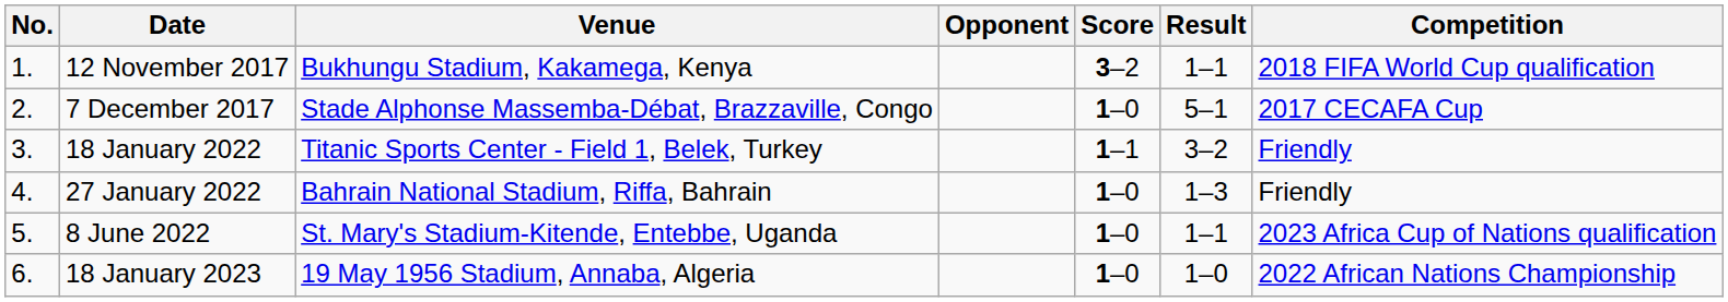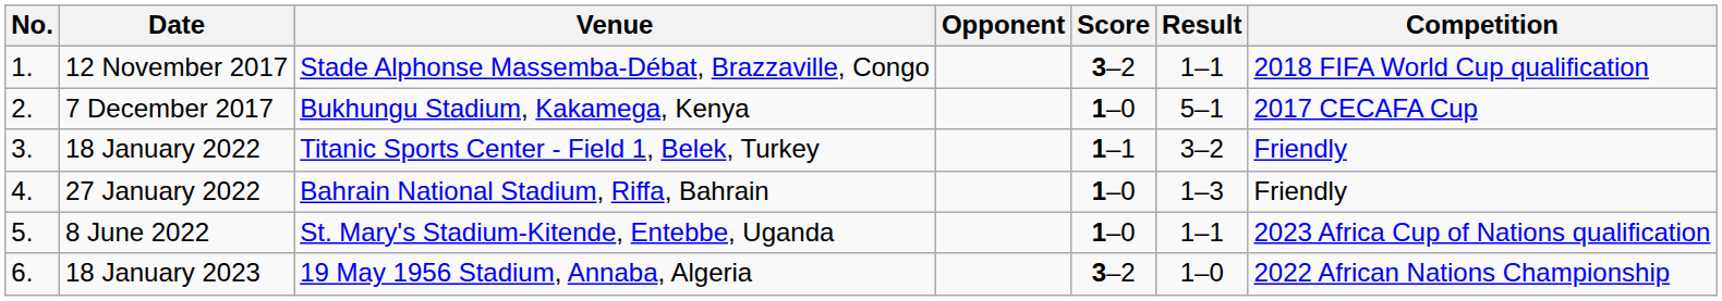12 November 2017 | Venue: Bukhungu Stadium, Kakamega, Kenya -> Stade Alphonse Massemba-Débat, Brazzaville, Congo
7 December 2017 | Venue: Stade Alphonse Massemba-Débat, Brazzaville, Congo -> Bukhungu Stadium, Kakamega, Kenya
18 January 2023 | Score: 1–0 -> 3–2
